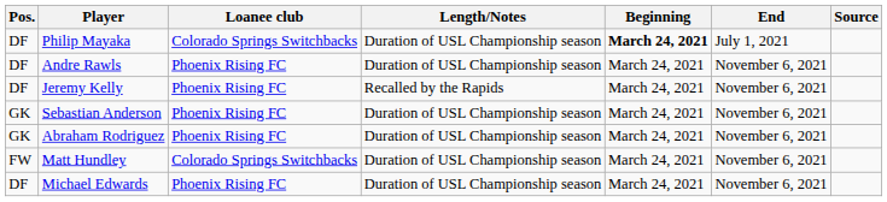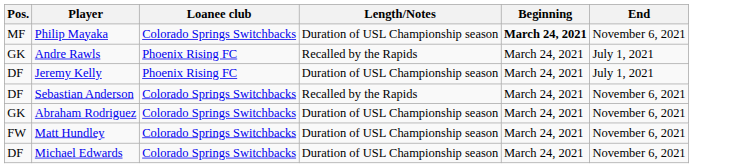- column: Source
Philip Mayaka | Pos.: DF -> MF
Philip Mayaka | End: July 1, 2021 -> November 6, 2021
Andre Rawls | Pos.: DF -> GK
Andre Rawls | Length/Notes: Duration of USL Championship season -> Recalled by the Rapids
Andre Rawls | End: November 6, 2021 -> July 1, 2021
Jeremy Kelly | Length/Notes: Recalled by the Rapids -> Duration of USL Championship season
Jeremy Kelly | End: November 6, 2021 -> July 1, 2021
Sebastian Anderson | Pos.: GK -> DF
Sebastian Anderson | Loanee club: Phoenix Rising FC -> Colorado Springs Switchbacks
Sebastian Anderson | Length/Notes: Duration of USL Championship season -> Recalled by the Rapids
Abraham Rodriguez | Loanee club: Phoenix Rising FC -> Colorado Springs Switchbacks
Michael Edwards | Loanee club: Phoenix Rising FC -> Colorado Springs Switchbacks
